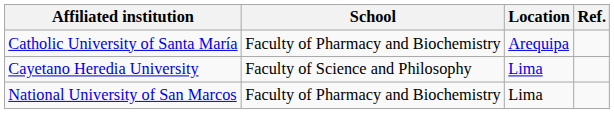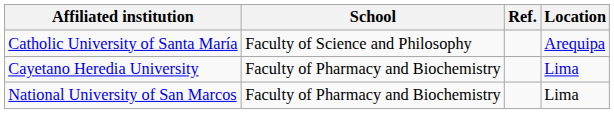columns swapped: Location <-> Ref.
Catholic University of Santa María | School: Faculty of Pharmacy and Biochemistry -> Faculty of Science and Philosophy
Cayetano Heredia University | School: Faculty of Science and Philosophy -> Faculty of Pharmacy and Biochemistry
